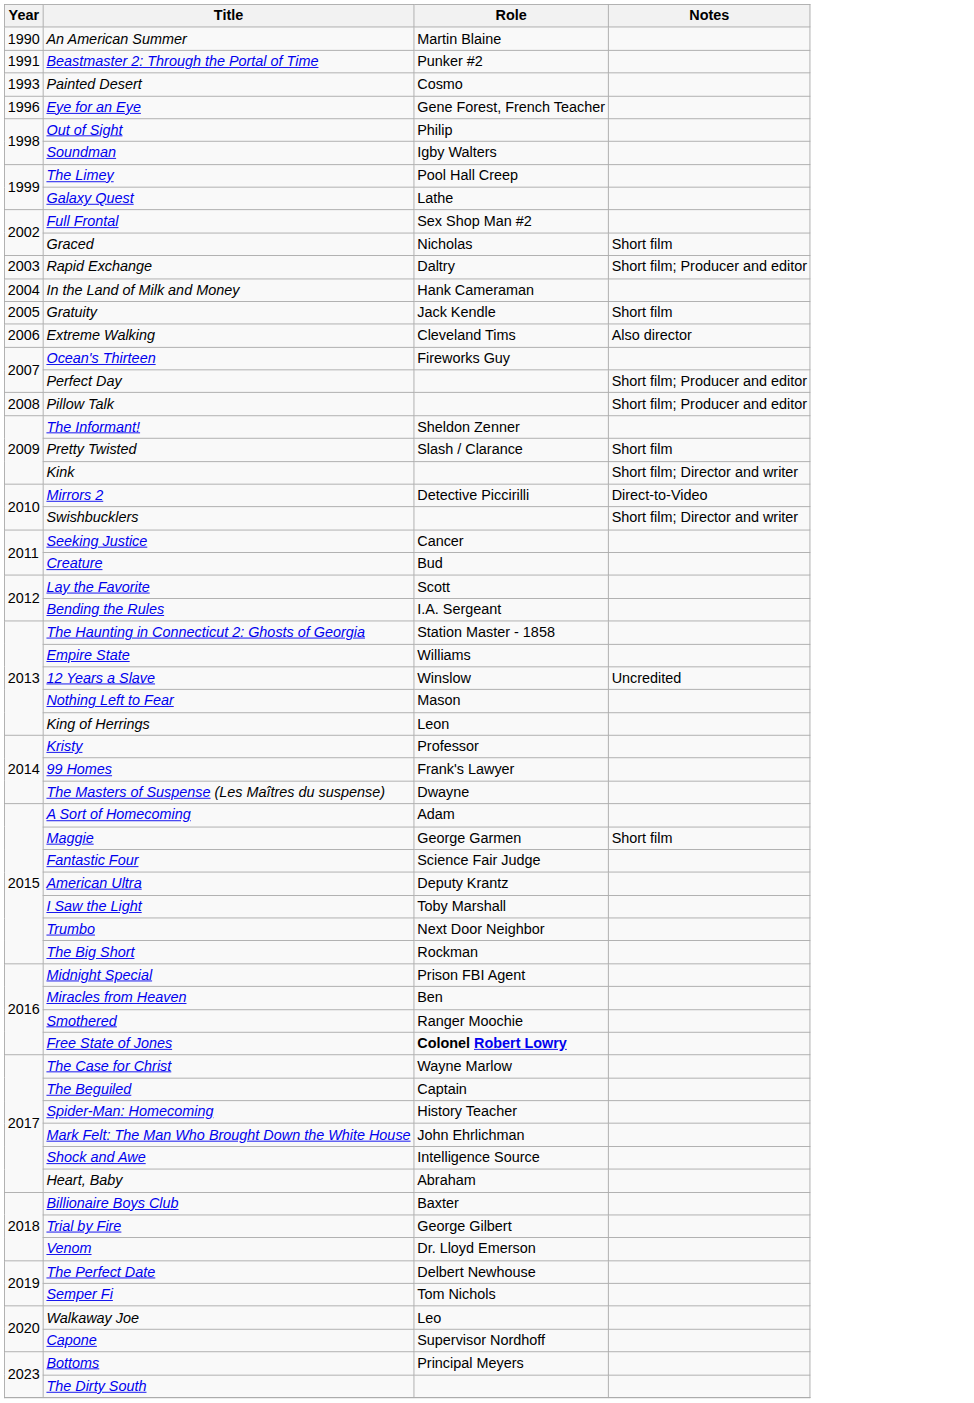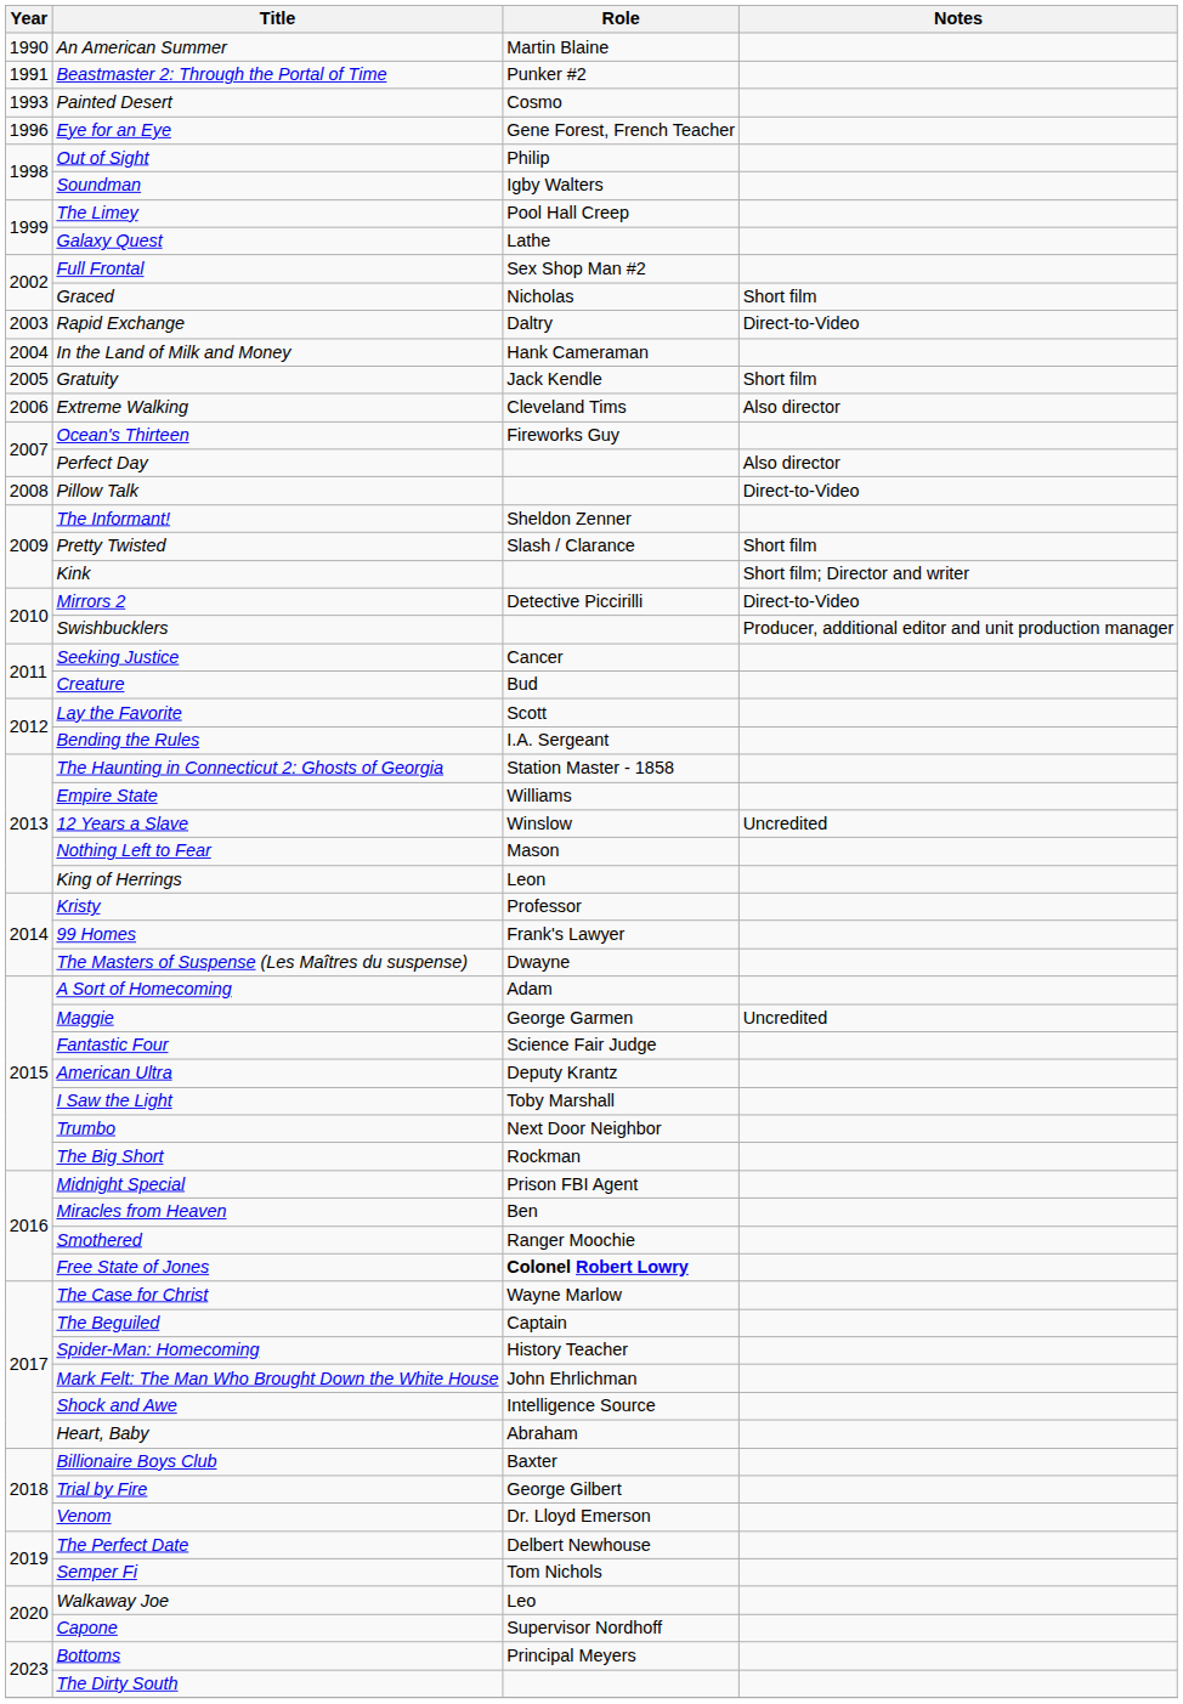Rapid Exchange | Notes: Short film; Producer and editor -> Direct-to-Video
Perfect Day | Notes: Short film; Producer and editor -> Also director
Pillow Talk | Notes: Short film; Producer and editor -> Direct-to-Video
Swishbucklers | Notes: Short film; Director and writer -> Producer, additional editor and unit production manager
Maggie | Notes: Short film -> Uncredited
